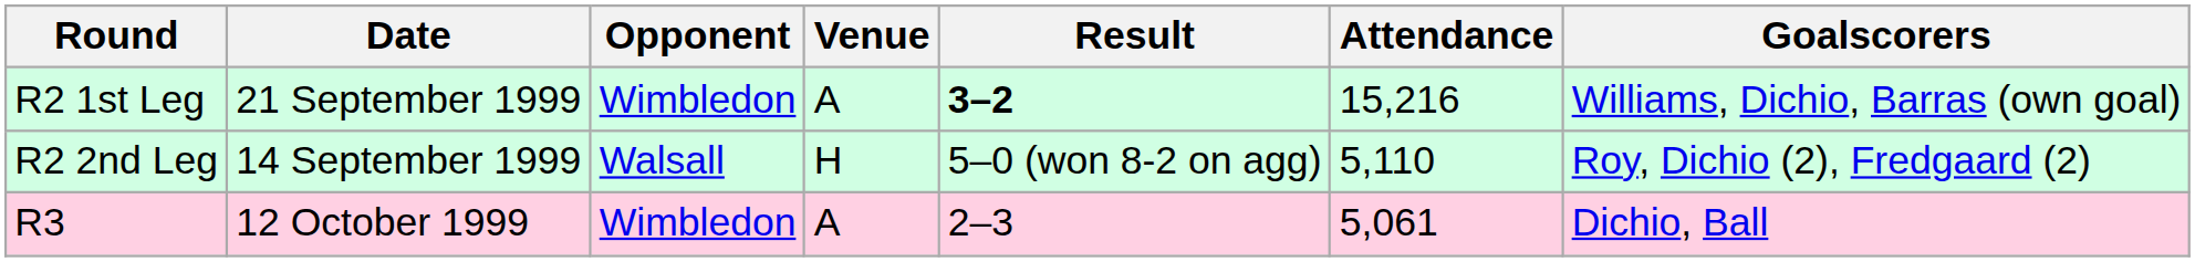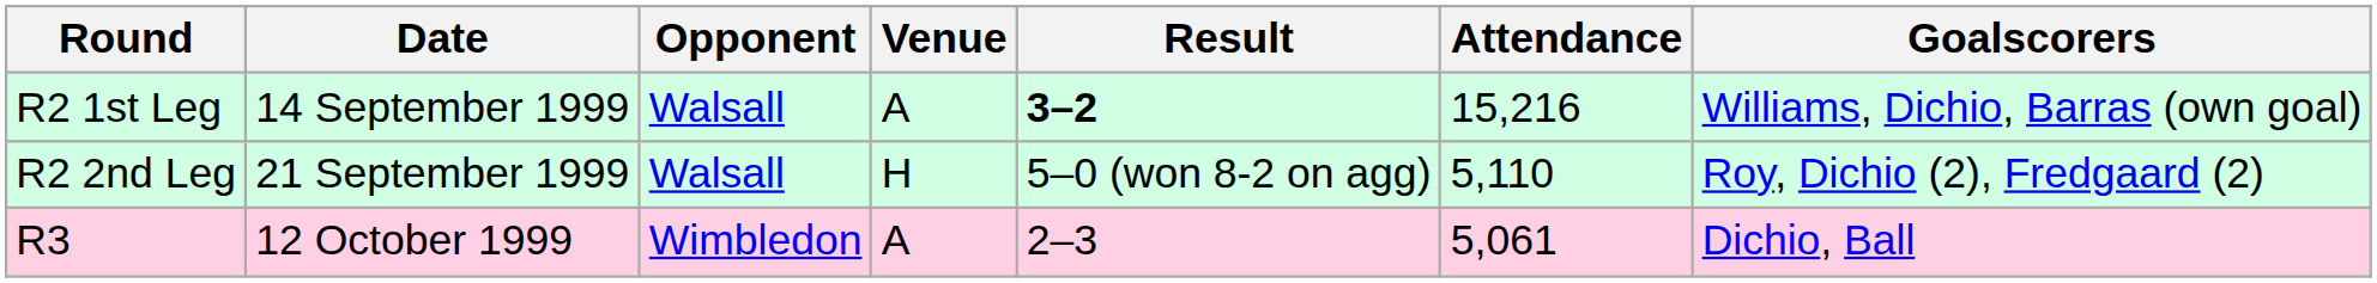R2 1st Leg | Date: 21 September 1999 -> 14 September 1999
R2 1st Leg | Opponent: Wimbledon -> Walsall
R2 2nd Leg | Date: 14 September 1999 -> 21 September 1999
